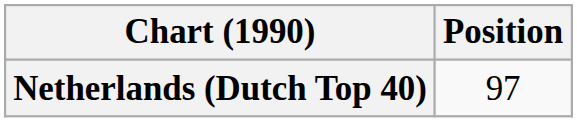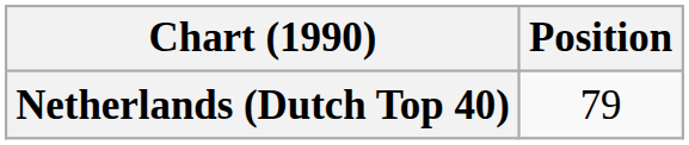Netherlands (Dutch Top 40) | Position: 97 -> 79
